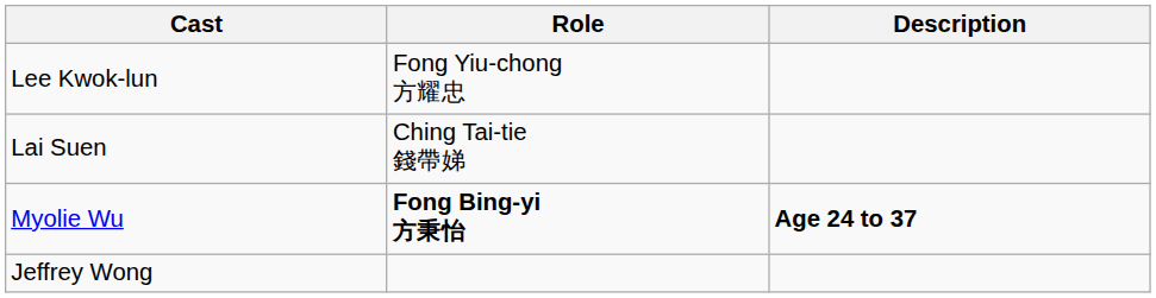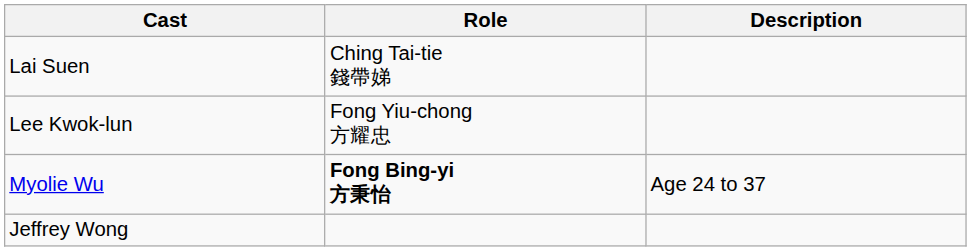rows swapped: Lai Suen <-> Lee Kwok-lun
Myolie Wu | Description: bold -> normal
